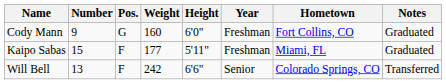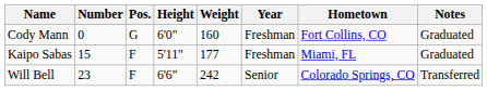columns swapped: Height <-> Weight
Cody Mann | Number: 9 -> 0
Will Bell | Number: 13 -> 23
